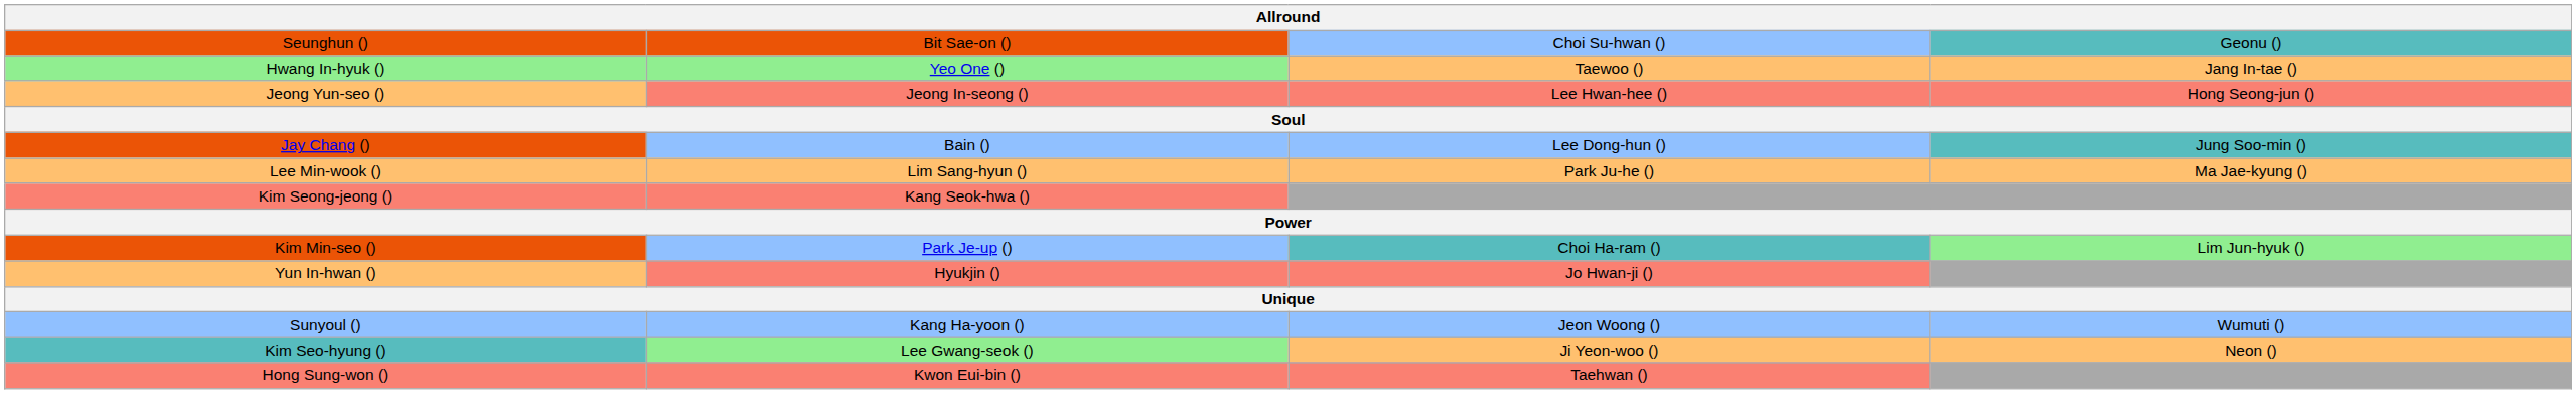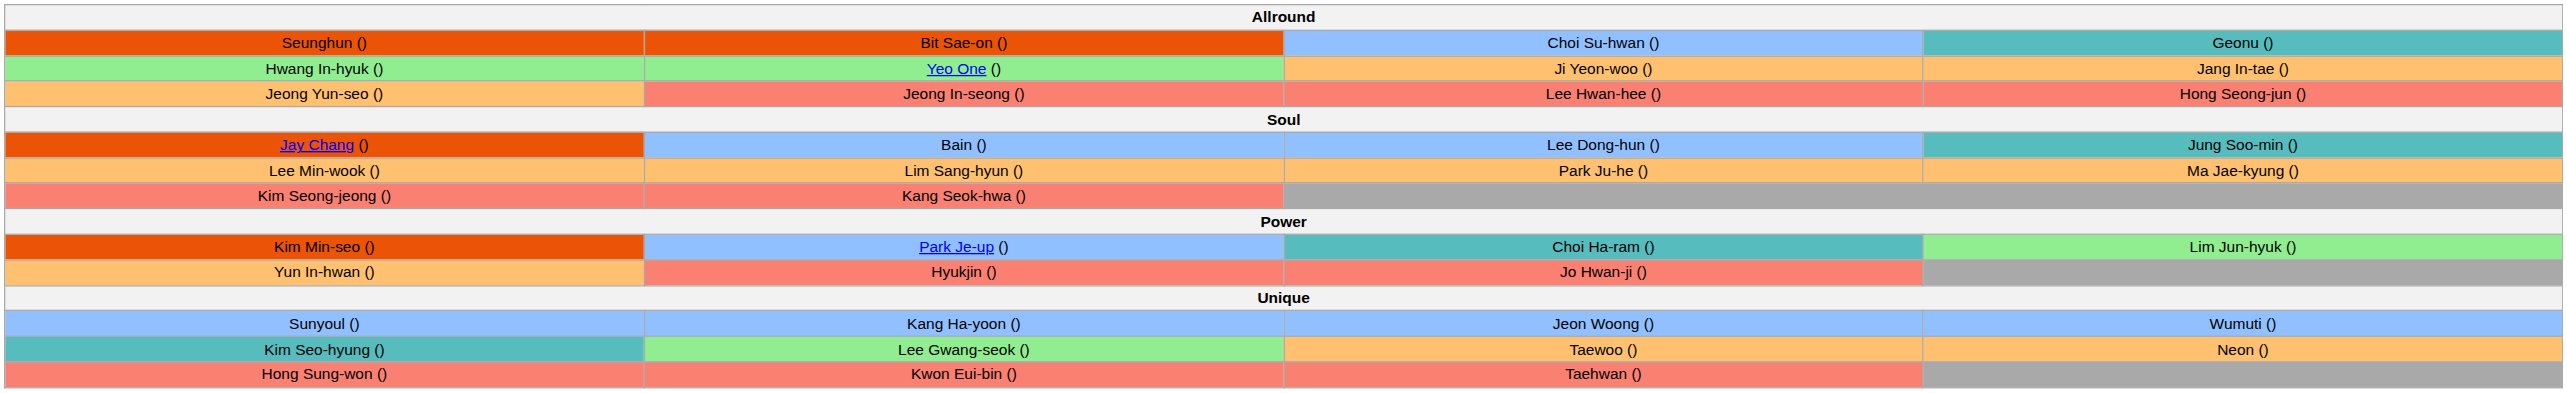Hwang In-hyuk () | column 3: Taewoo () -> Ji Yeon-woo ()
Kim Seo-hyung () | column 3: Ji Yeon-woo () -> Taewoo ()
